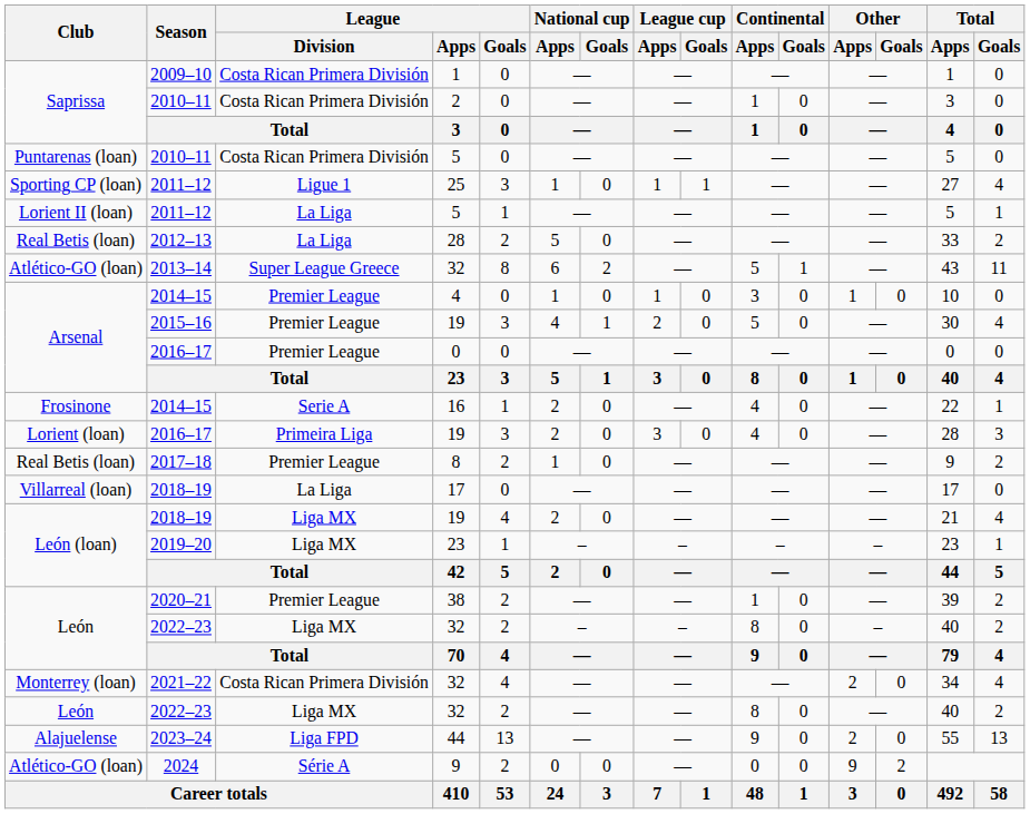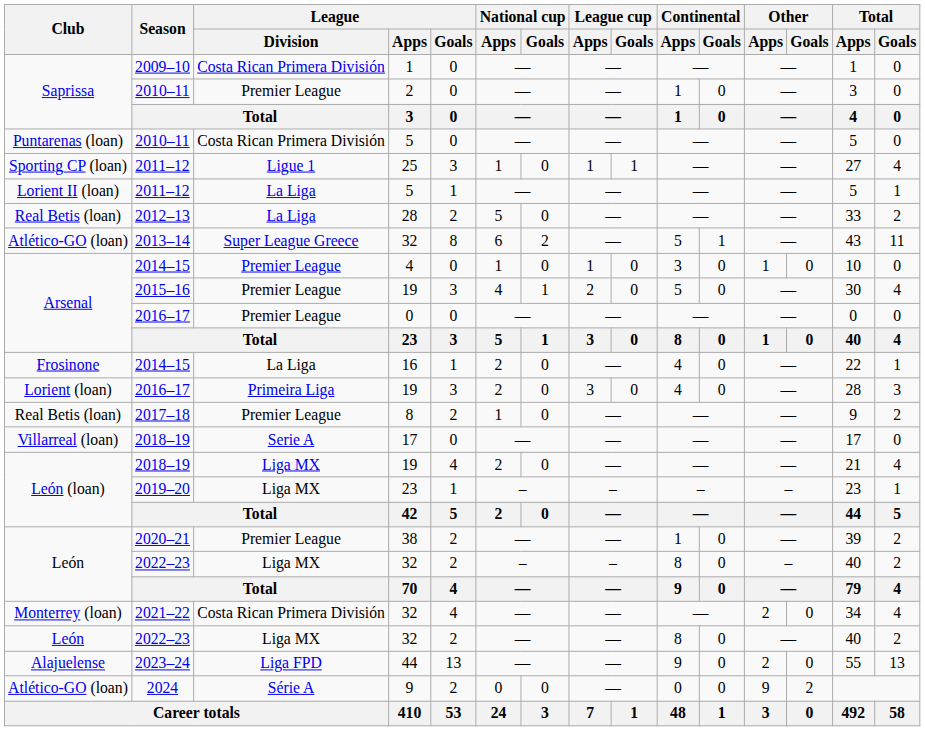2010–11 / 2 | League / Division: Costa Rican Primera División -> Premier League
2014–15 / 16 | League / Division: Serie A -> La Liga
2018–19 / 17 | League / Division: La Liga -> Serie A
